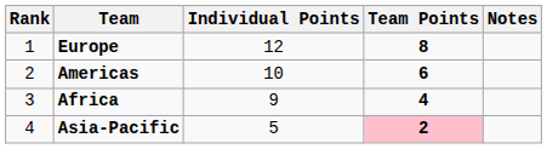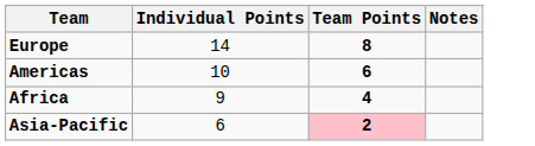- column: Rank | 1 | 2 | 3 | 4
Europe | Individual Points: 12 -> 14
Asia-Pacific | Individual Points: 5 -> 6
